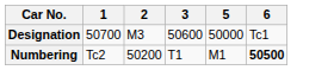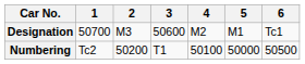+ column: 4 | M2 | 50100
Designation | 5: 50000 -> M1
Numbering | 5: M1 -> 50000
Numbering | 6: bold -> normal
